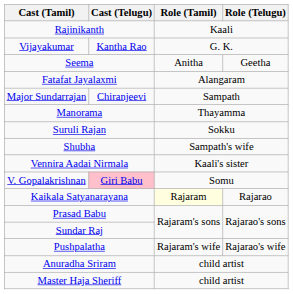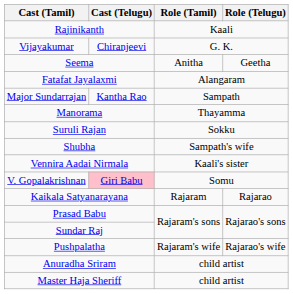Vijayakumar | Cast (Telugu): Kantha Rao -> Chiranjeevi
Major Sundarrajan | Cast (Telugu): Chiranjeevi -> Kantha Rao
Kaikala Satyanarayana | Role (Tamil): lightyellow background -> no background
